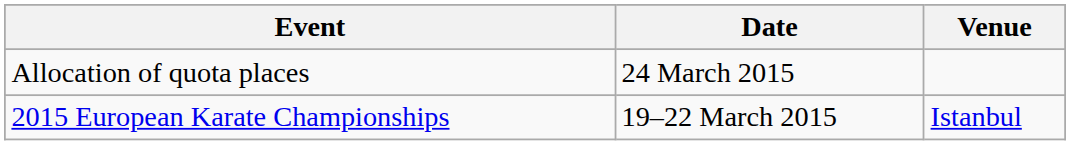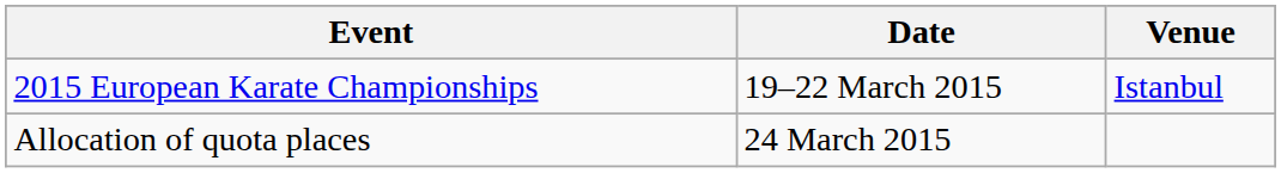rows swapped: 2015 European Karate Championships <-> Allocation of quota places
